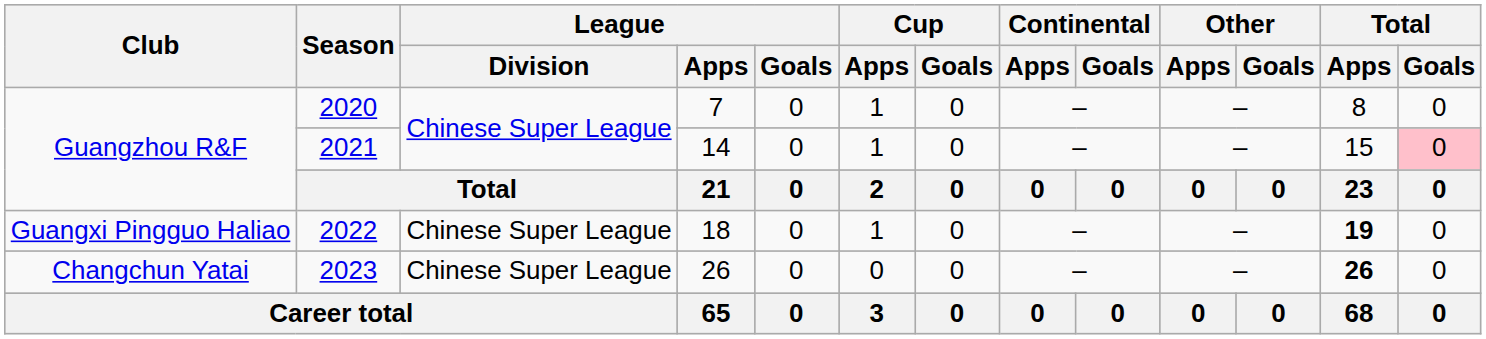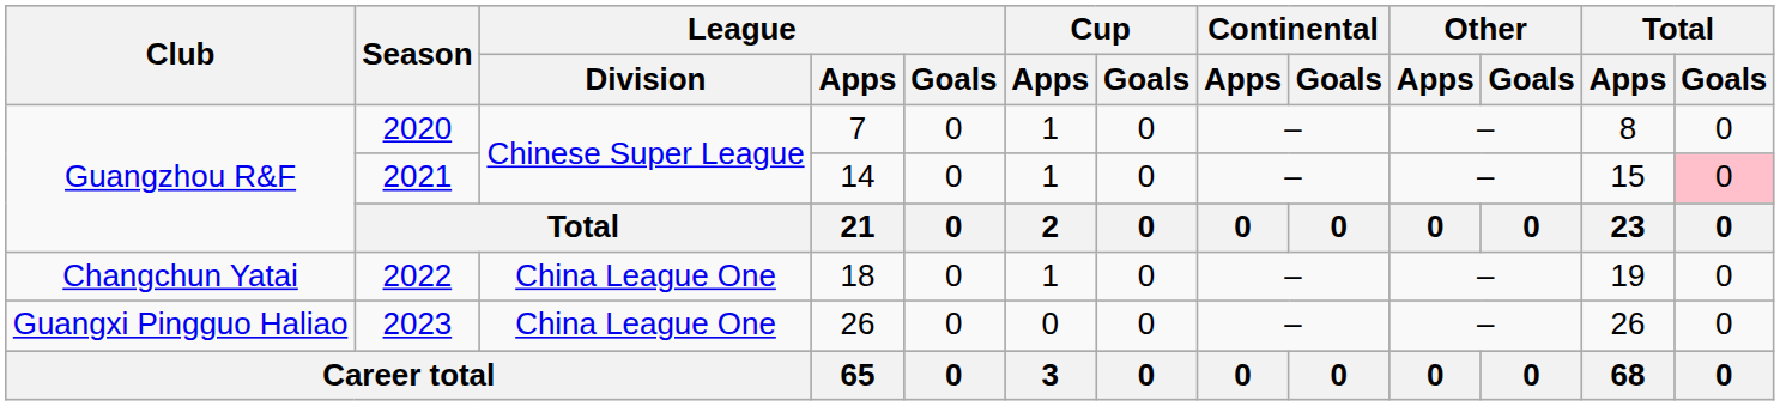2022 | Club: Guangxi Pingguo Haliao -> Changchun Yatai
2022 | League / Division: Chinese Super League -> China League One
2022 | Total / Apps: bold -> normal
2023 | Club: Changchun Yatai -> Guangxi Pingguo Haliao
2023 | League / Division: Chinese Super League -> China League One
2023 | Total / Apps: bold -> normal
